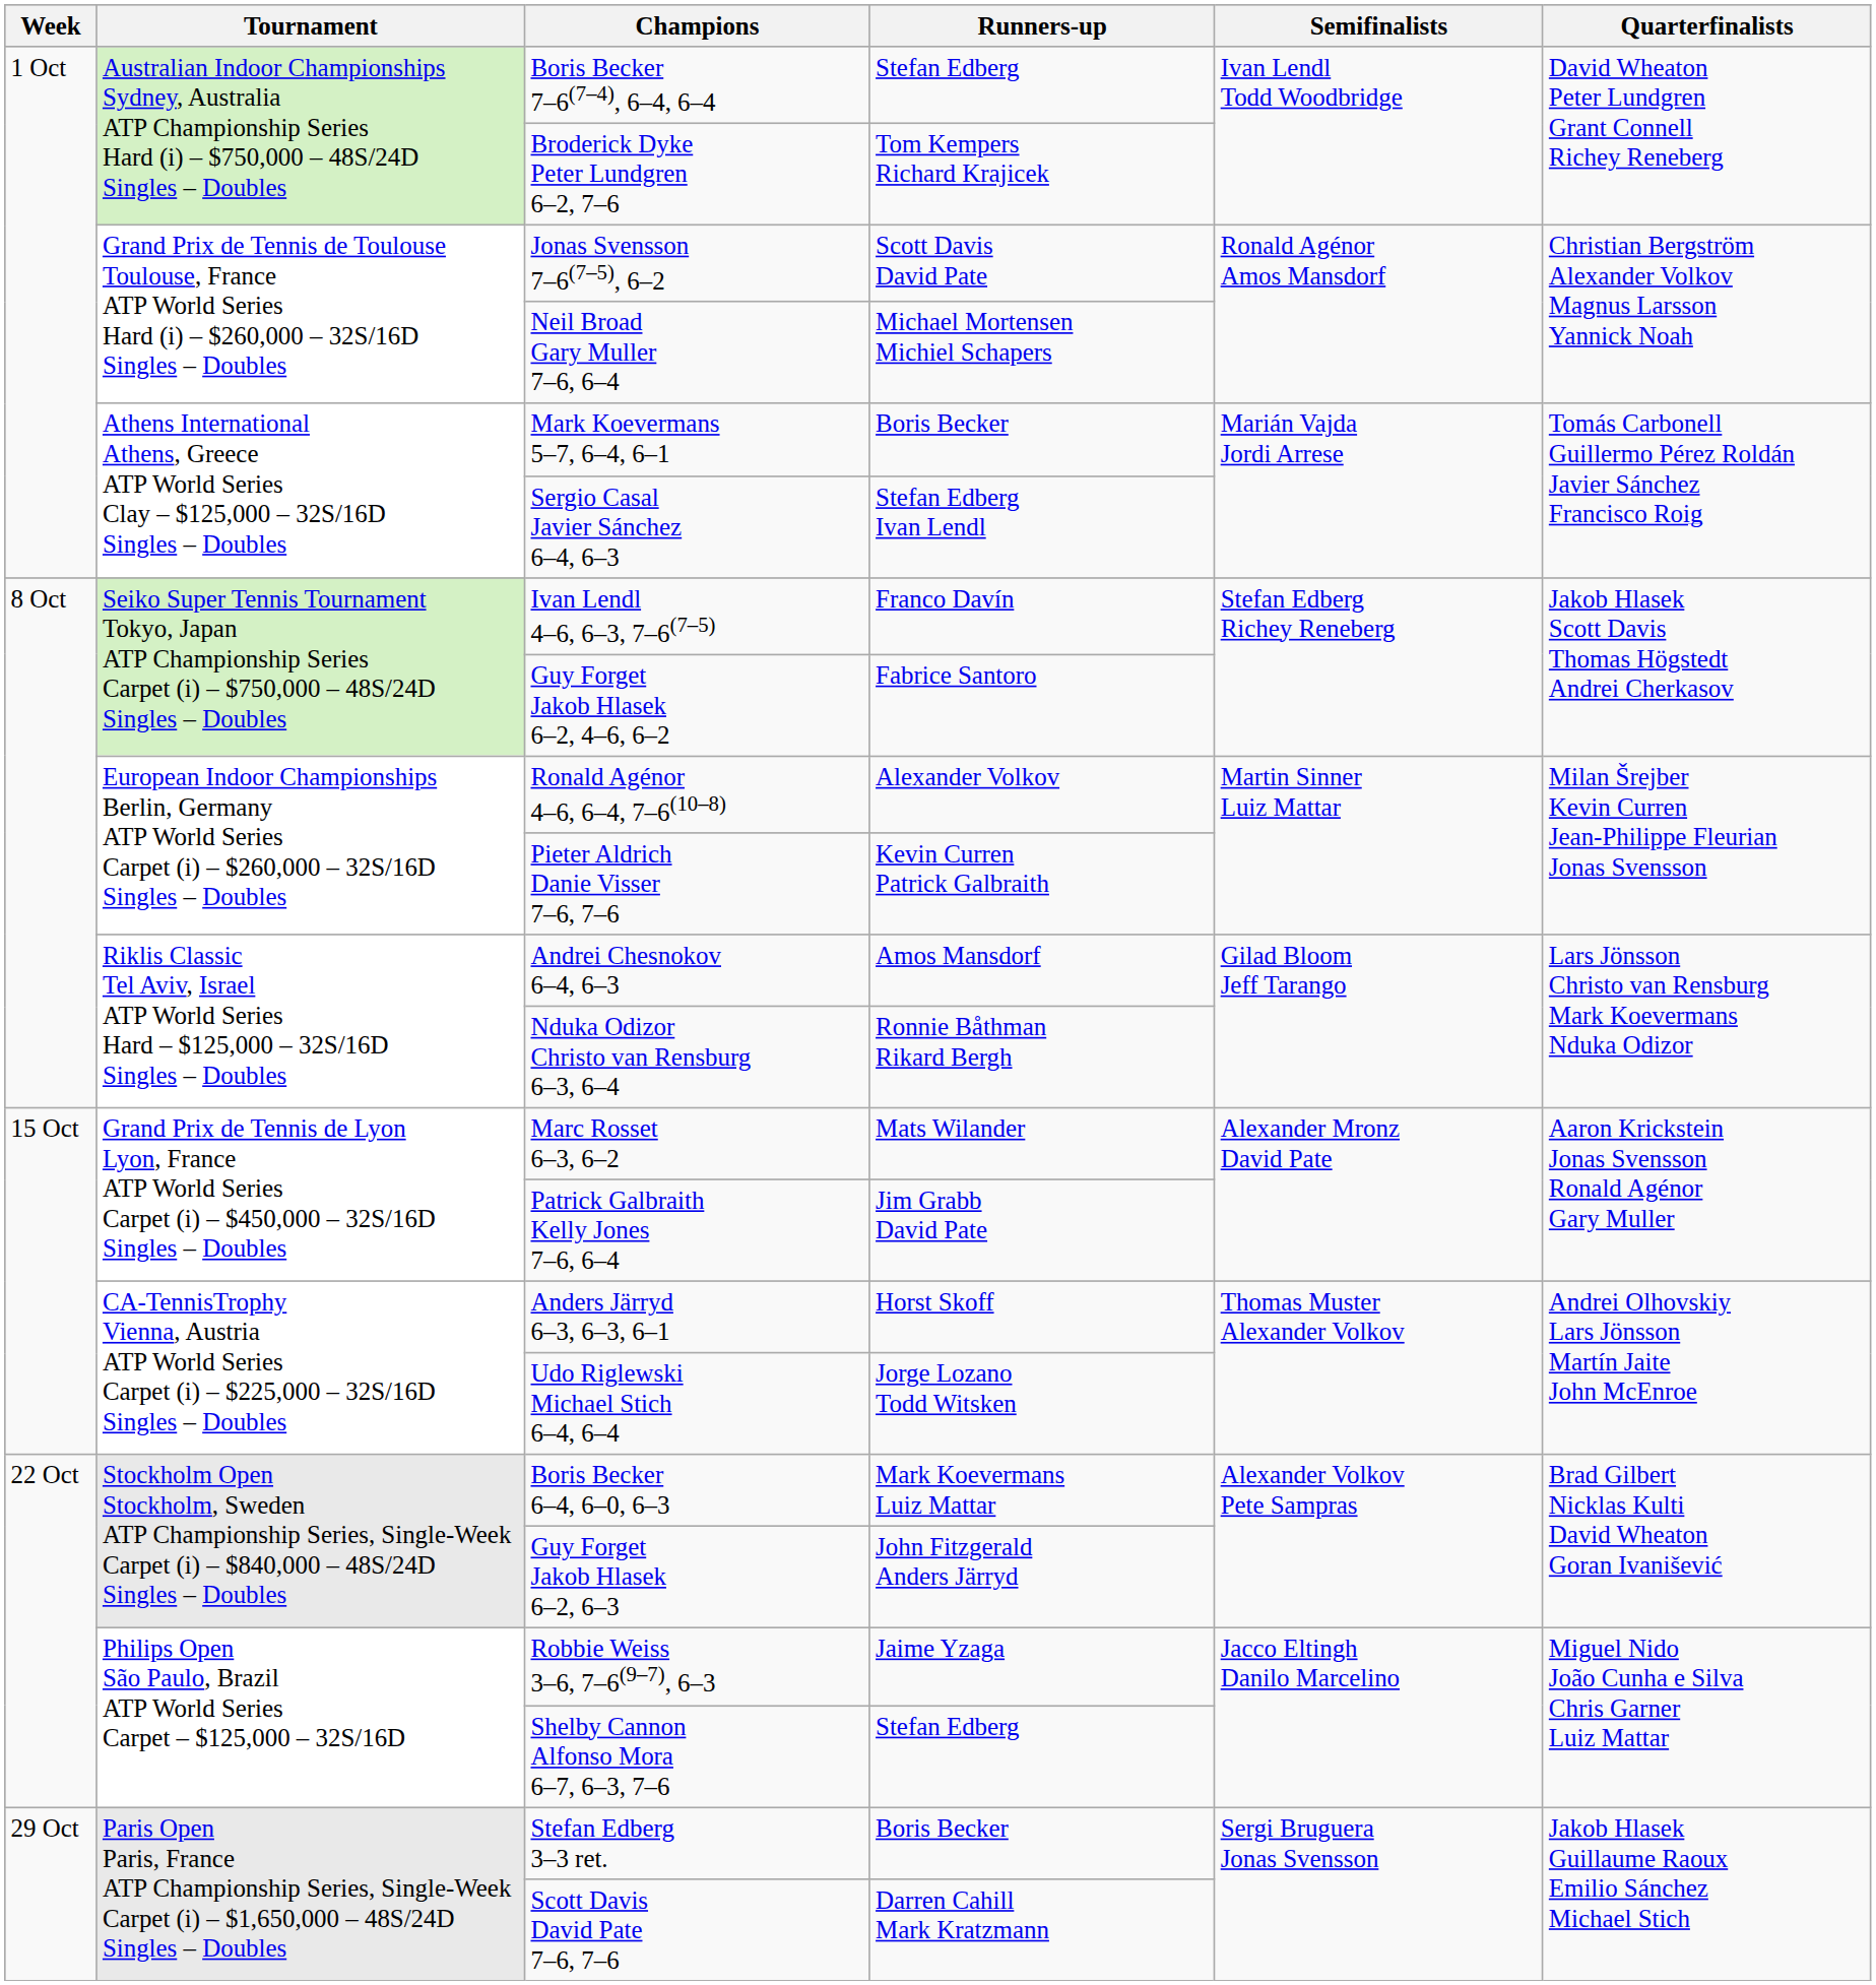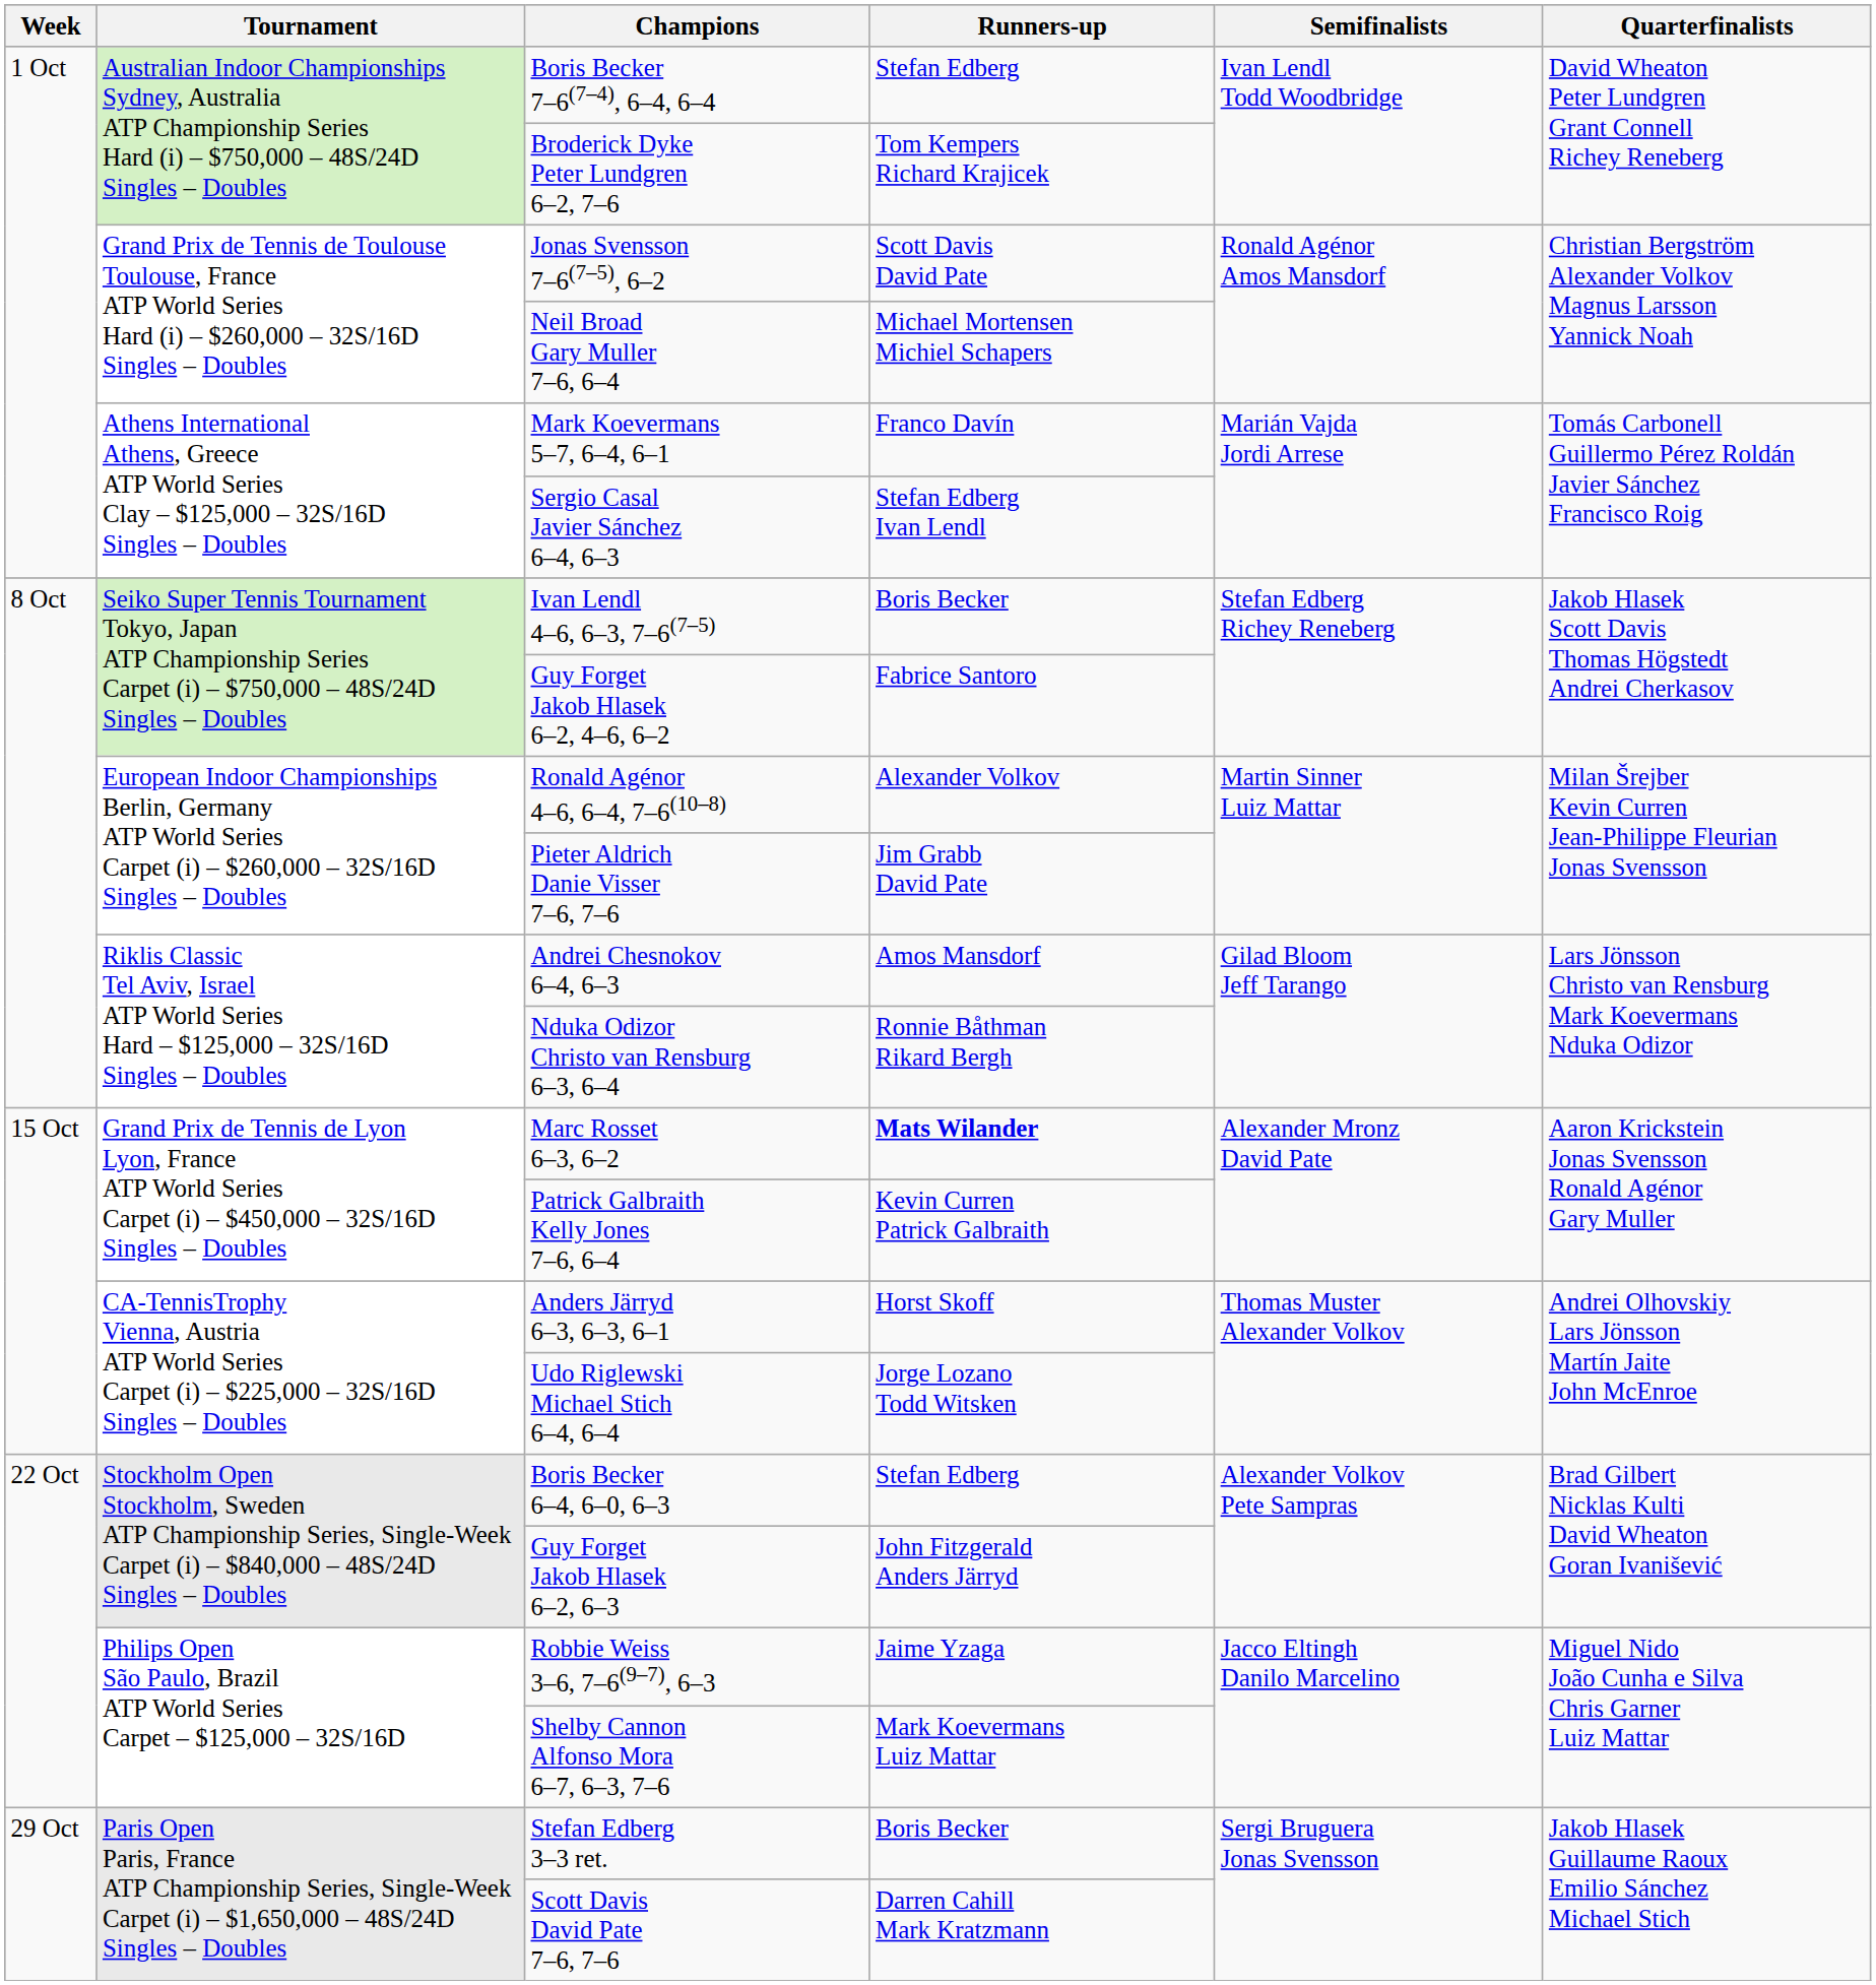Mark Koevermans 5–7, 6–4, 6–1 | Runners-up: Boris Becker -> Franco Davín
Ivan Lendl 4–6, 6–3, 7–6(7–5) | Runners-up: Franco Davín -> Boris Becker
Pieter Aldrich Danie Visser 7–6, 7–6 | Runners-up: Kevin Curren Patrick Galbraith -> Jim Grabb David Pate
Marc Rosset 6–3, 6–2 | Runners-up: normal -> bold
Patrick Galbraith Kelly Jones 7–6, 6–4 | Runners-up: Jim Grabb David Pate -> Kevin Curren Patrick Galbraith
Boris Becker 6–4, 6–0, 6–3 | Runners-up: Mark Koevermans Luiz Mattar -> Stefan Edberg
Shelby Cannon Alfonso Mora 6–7, 6–3, 7–6 | Runners-up: Stefan Edberg -> Mark Koevermans Luiz Mattar
